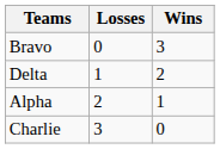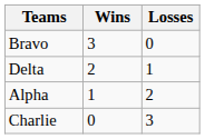columns swapped: Wins <-> Losses
